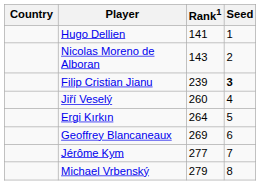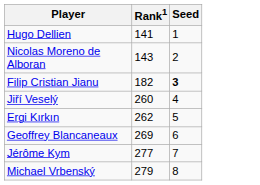- column: Country
Filip Cristian Jianu | Rank1: 239 -> 182
Ergi Kırkın | Rank1: 264 -> 262
